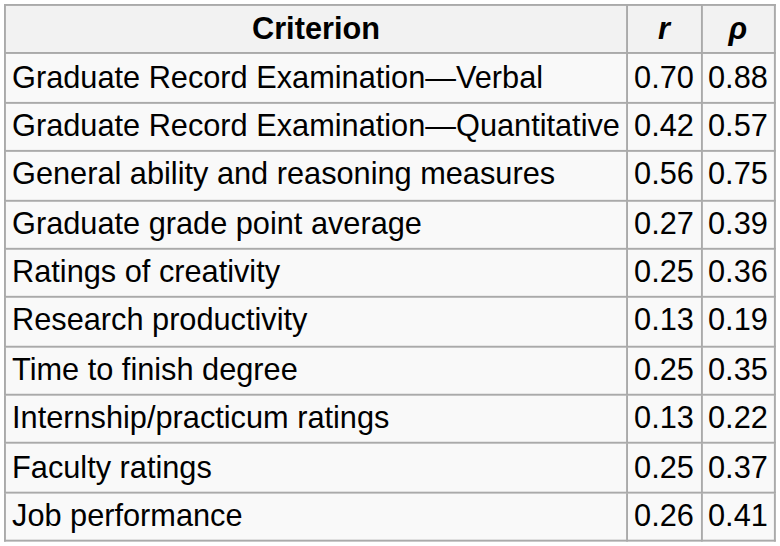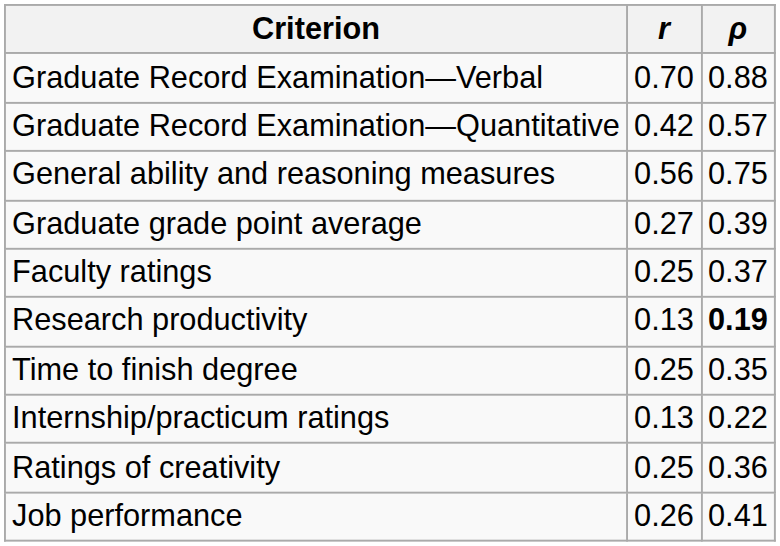rows swapped: Faculty ratings <-> Ratings of creativity
Research productivity | ρ: normal -> bold
